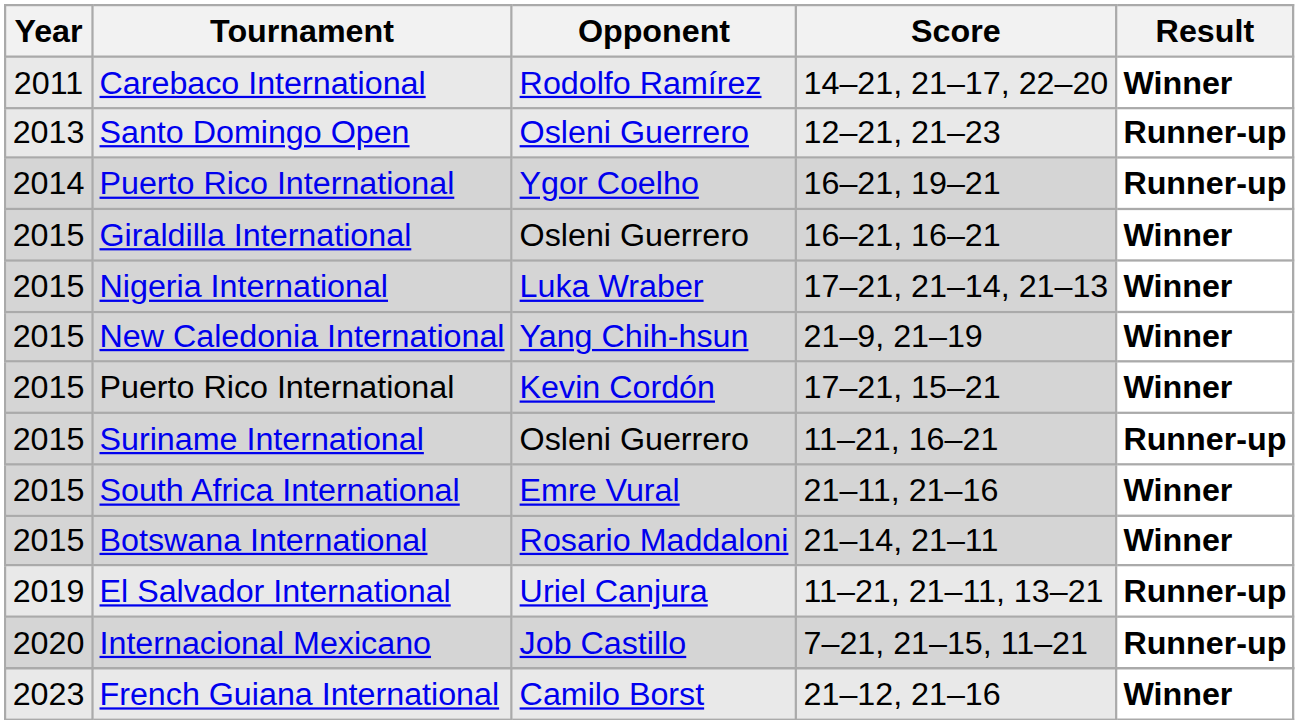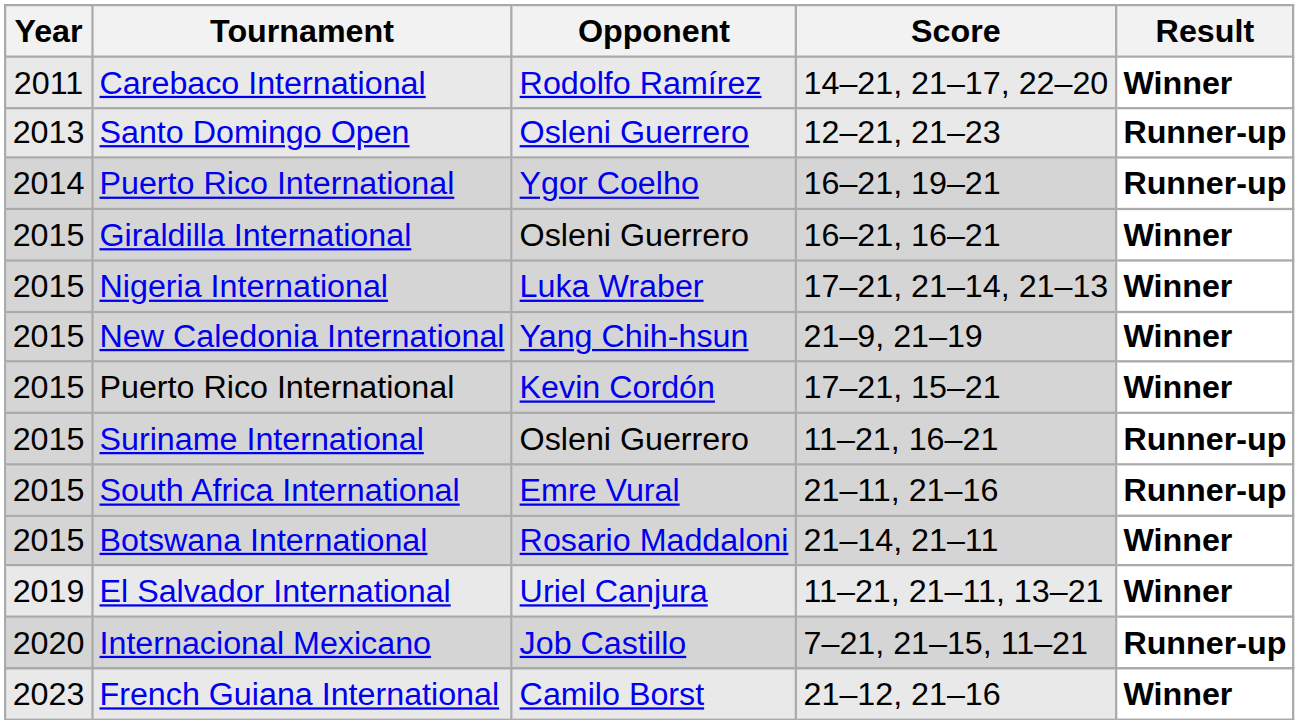South Africa International | Result: Winner -> Runner-up
El Salvador International | Result: Runner-up -> Winner
